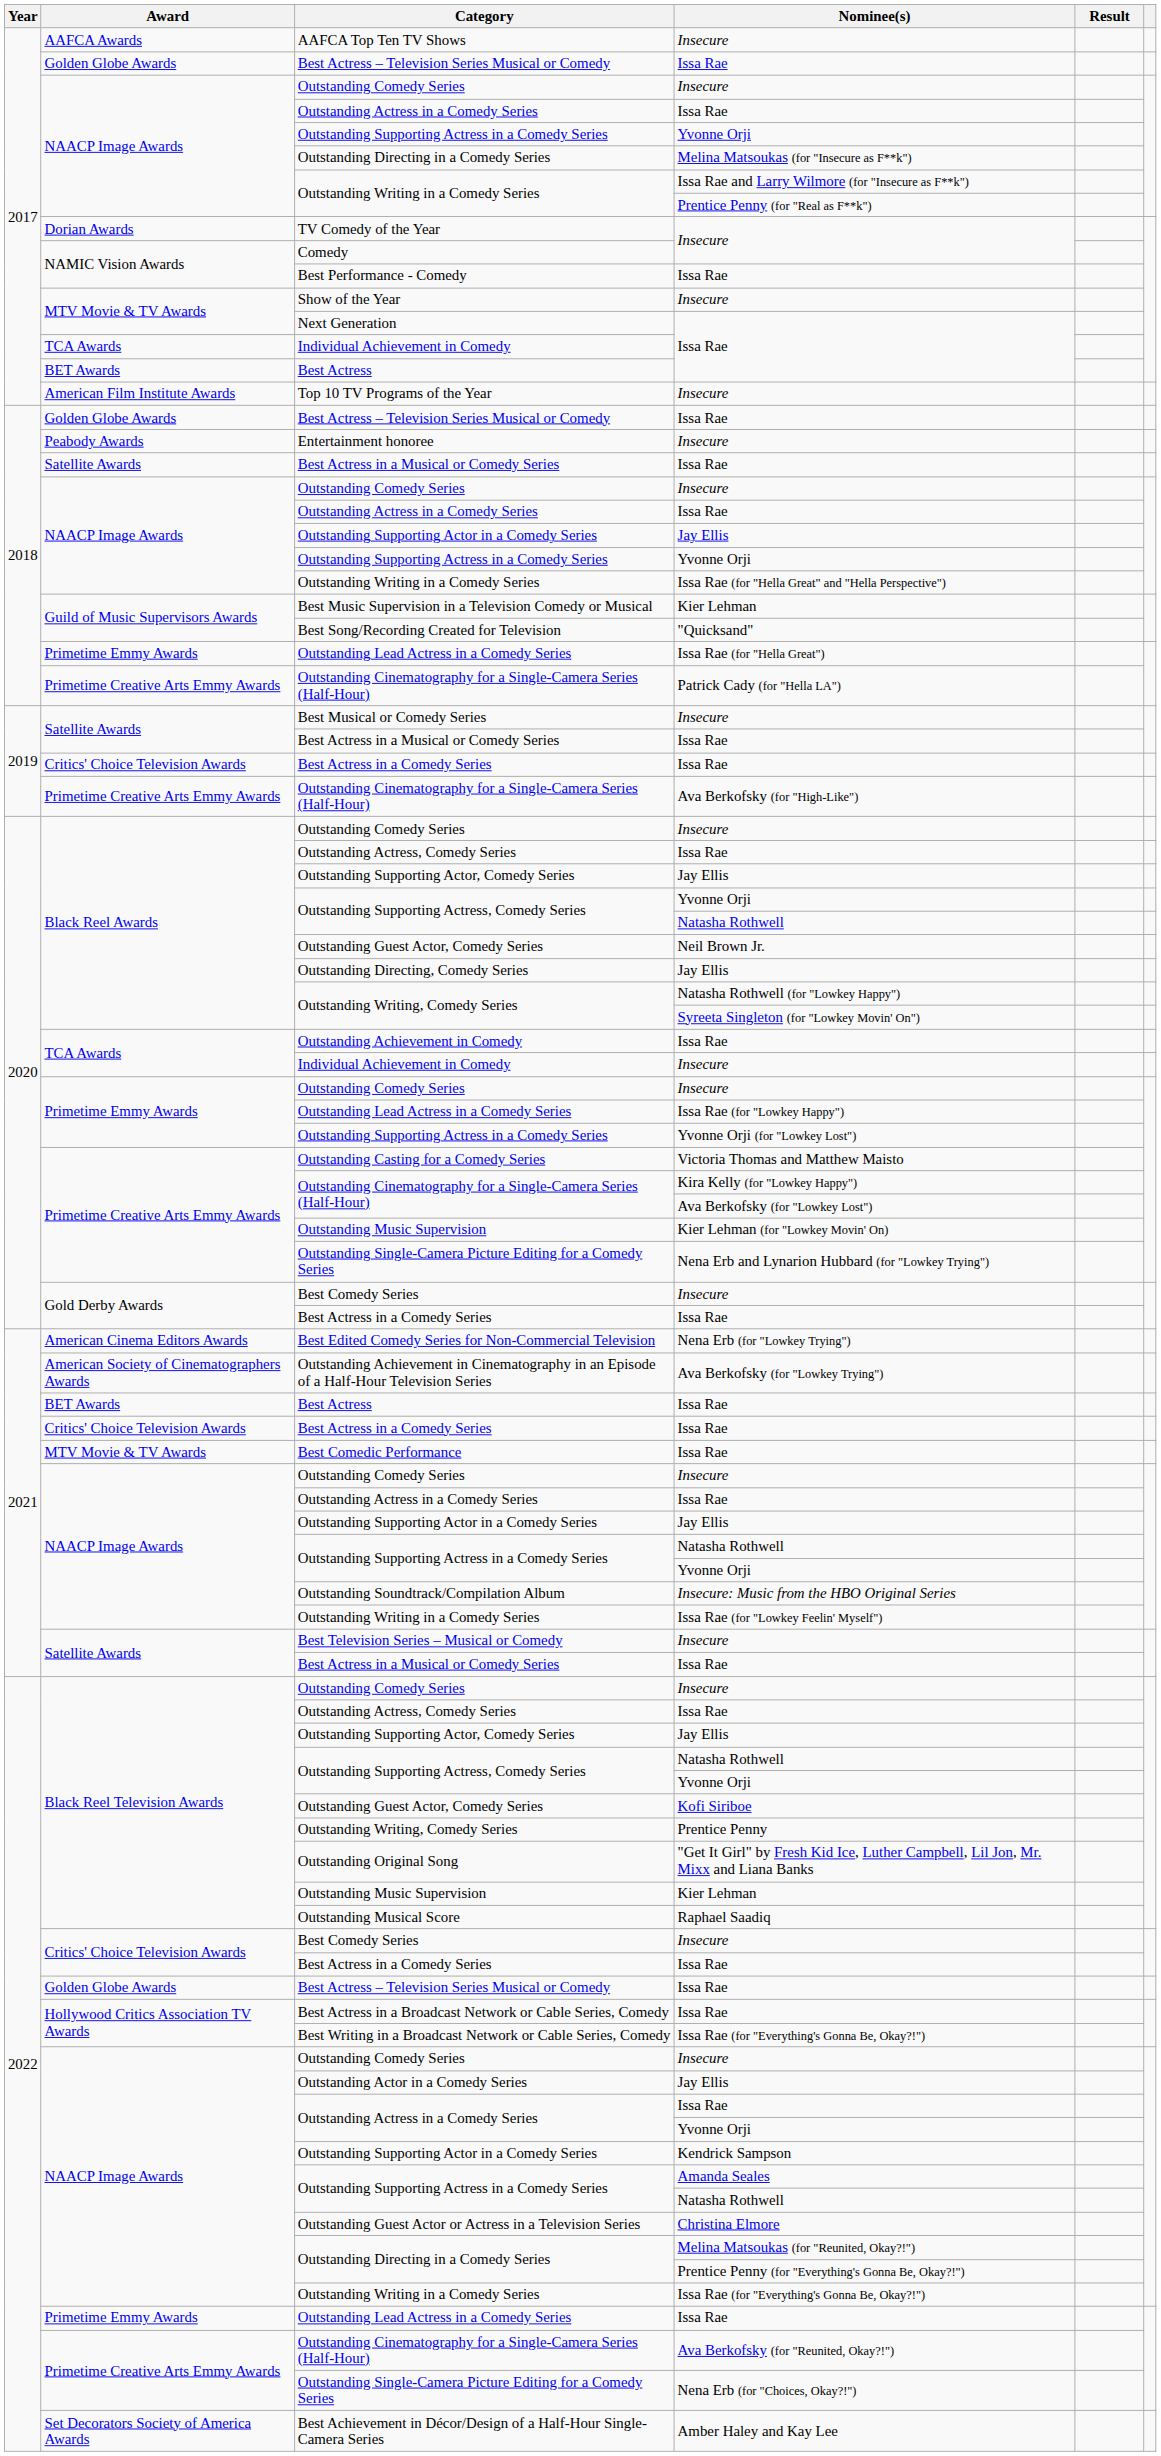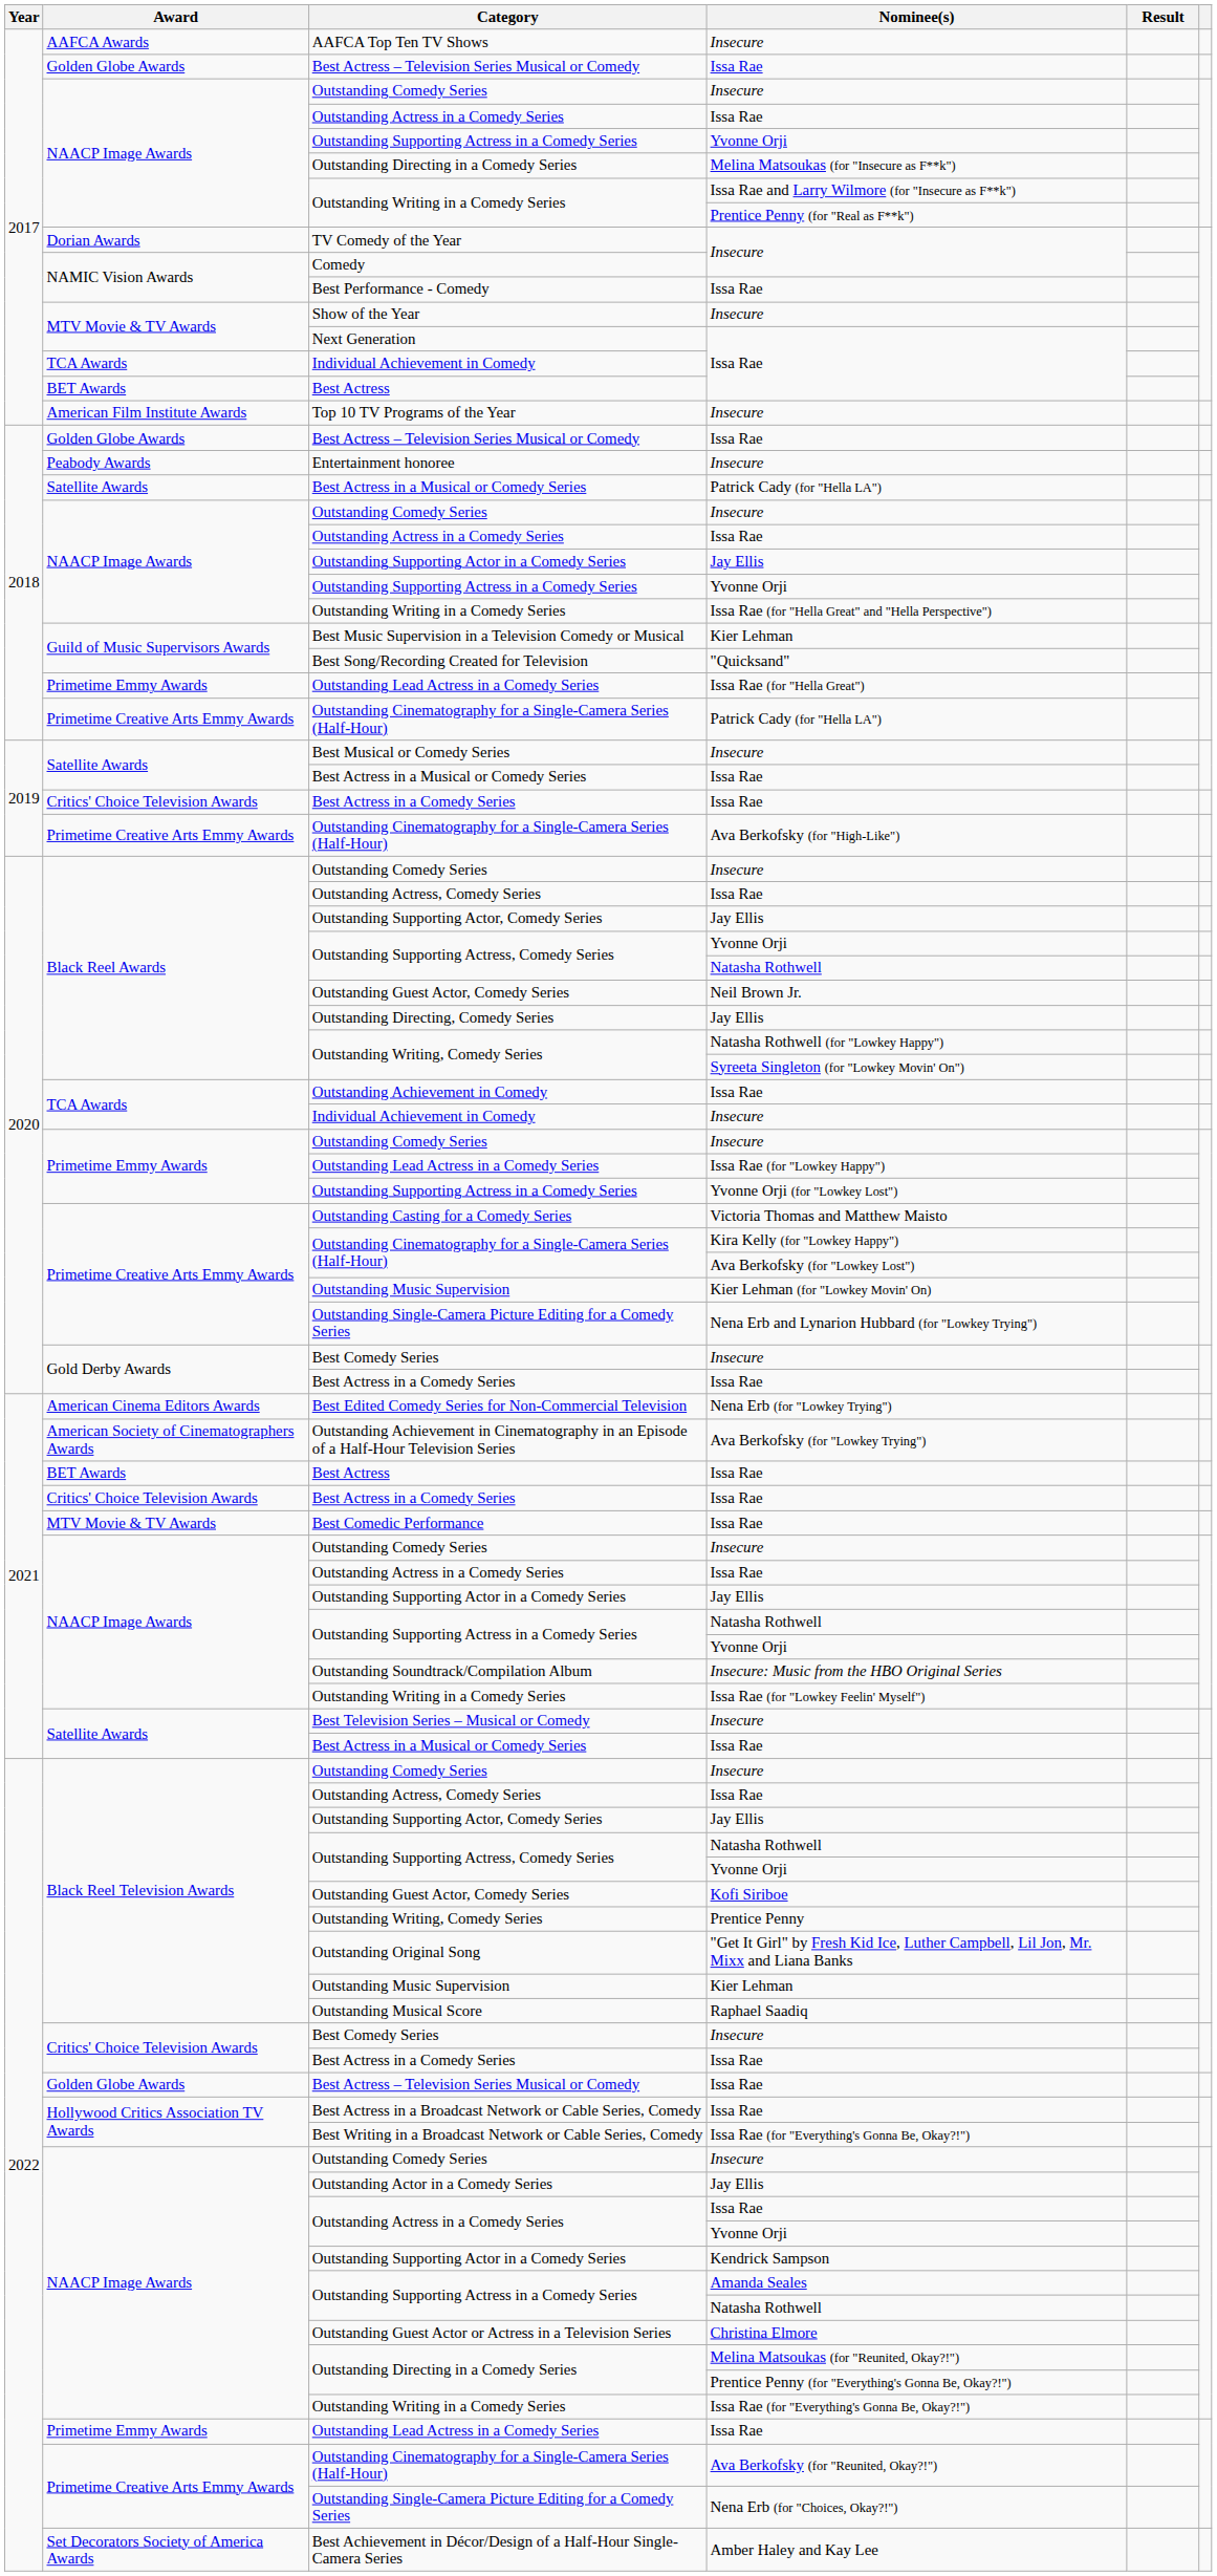2018 / Best Actress in a Musical or Comedy Series | Nominee(s): Issa Rae -> Patrick Cady (for "Hella LA")
